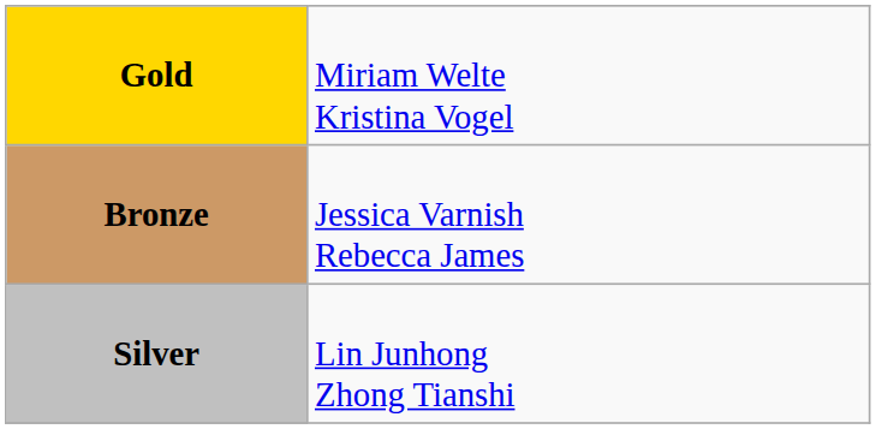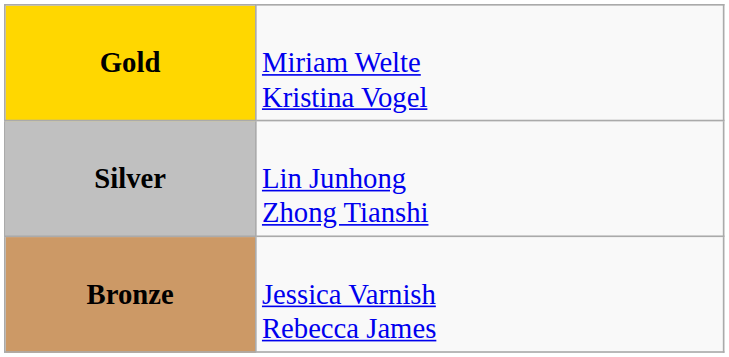rows swapped: Silver <-> Bronze
